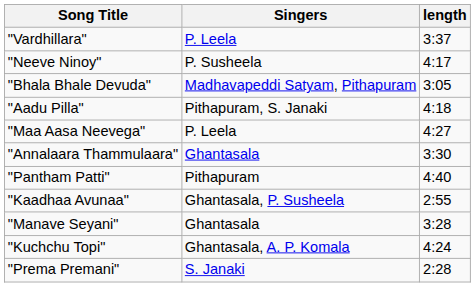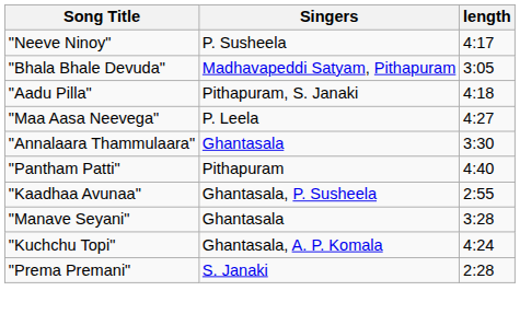- row: "Vardhillara" | P. Leela | 3:37
